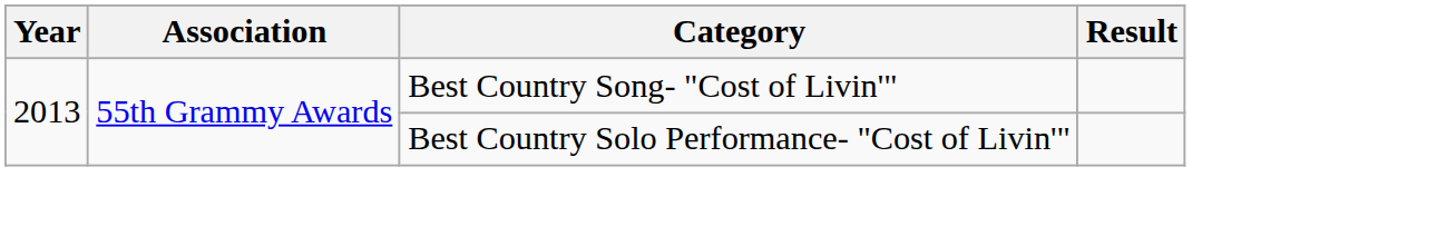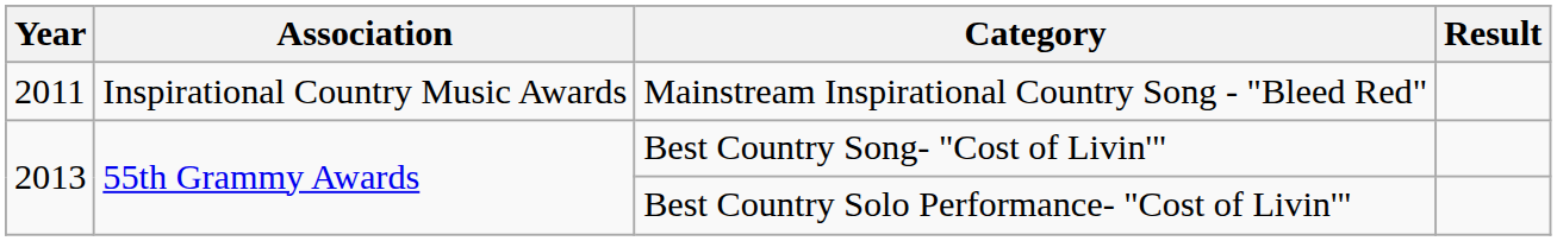+ row: 2011 | Inspirational Country Music Awards | Mainstream Inspirational Country Song - "Bleed Red"
